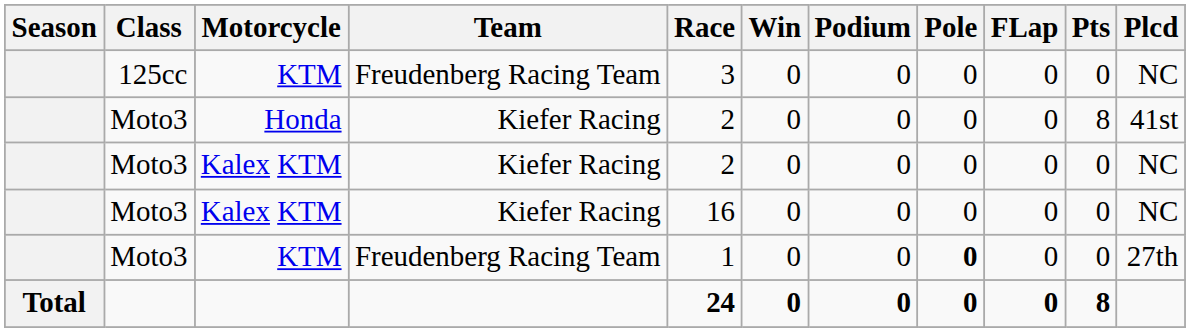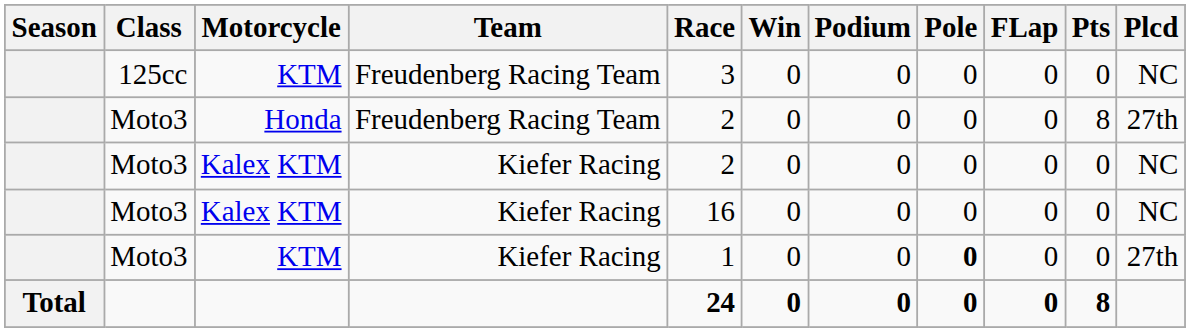Honda | Team: Kiefer Racing -> Freudenberg Racing Team
Honda | Plcd: 41st -> 27th
Moto3 / KTM | Team: Freudenberg Racing Team -> Kiefer Racing
